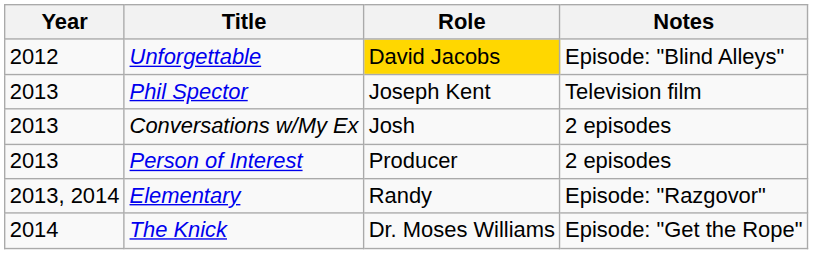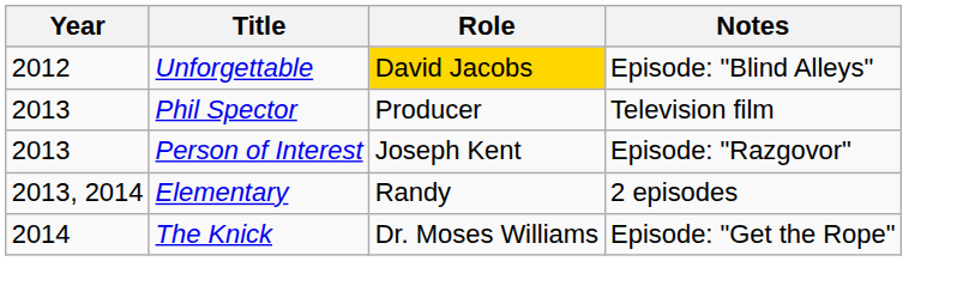Phil Spector | Role: Joseph Kent -> Producer
- row: 2013 | Conversations w/My Ex | Josh | 2 episodes
Person of Interest | Role: Producer -> Joseph Kent
Person of Interest | Notes: 2 episodes -> Episode: "Razgovor"
Elementary | Notes: Episode: "Razgovor" -> 2 episodes
